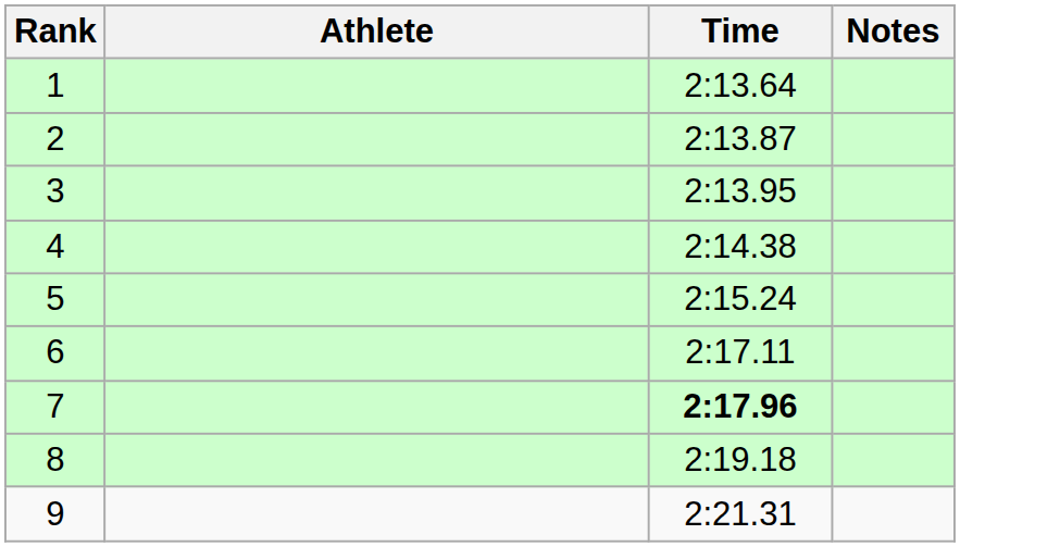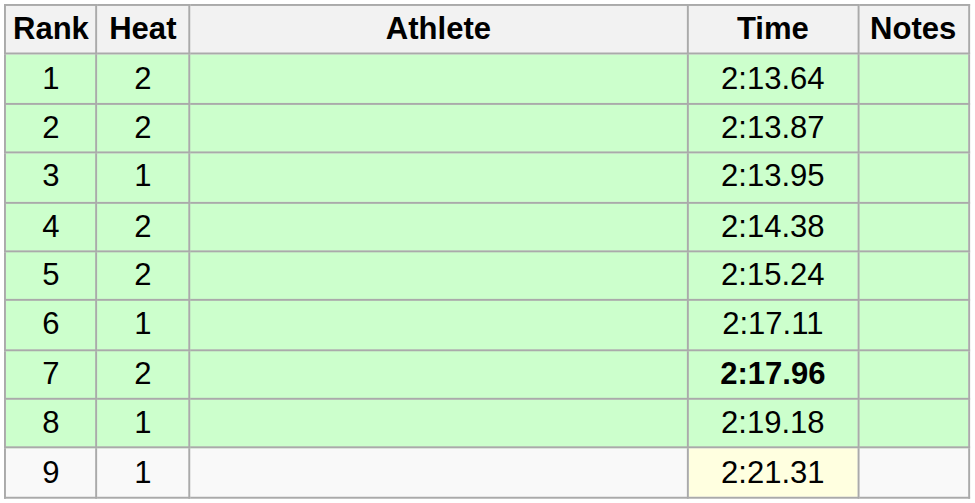+ column: Heat | 2 | 2 | 1 | 2 | 2 | 1 | 2 | 1 | 1
9 | Time: no background -> lightyellow background
